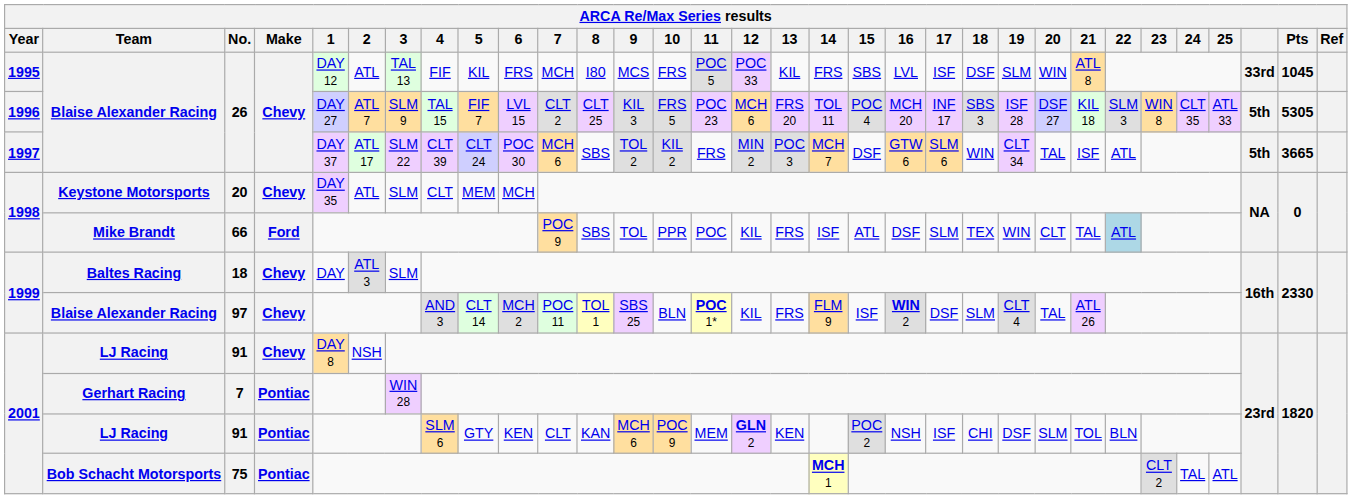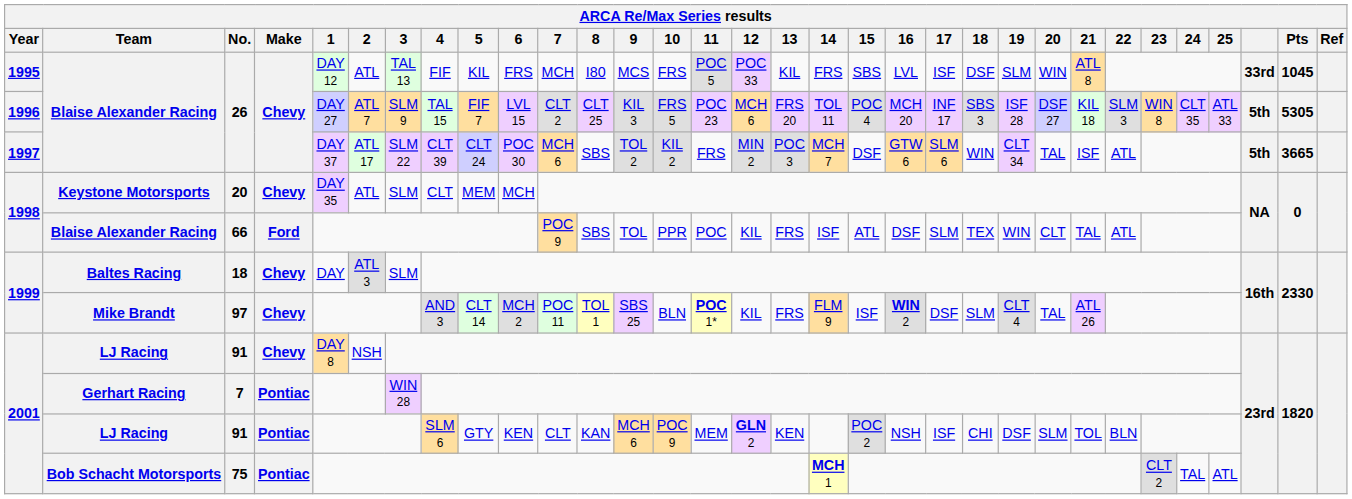66 | Team: Mike Brandt -> Blaise Alexander Racing
66 | 22: lightblue background -> no background
97 | Team: Blaise Alexander Racing -> Mike Brandt
